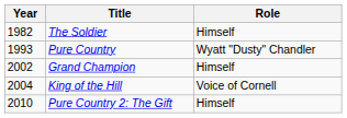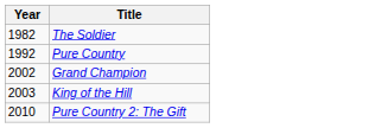- column: Role | Himself | Wyatt "Dusty" Chandler | Himself | Voice of Cornell | Himself
Pure Country | Year: 1993 -> 1992
King of the Hill | Year: 2004 -> 2003
